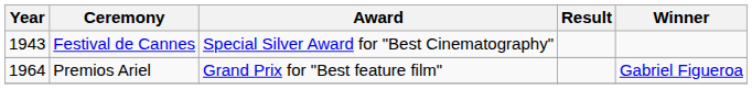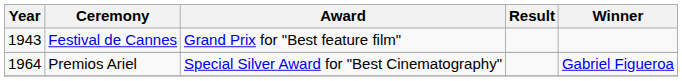Festival de Cannes | Award: Special Silver Award for "Best Cinematography" -> Grand Prix for "Best feature film"
Premios Ariel | Award: Grand Prix for "Best feature film" -> Special Silver Award for "Best Cinematography"
